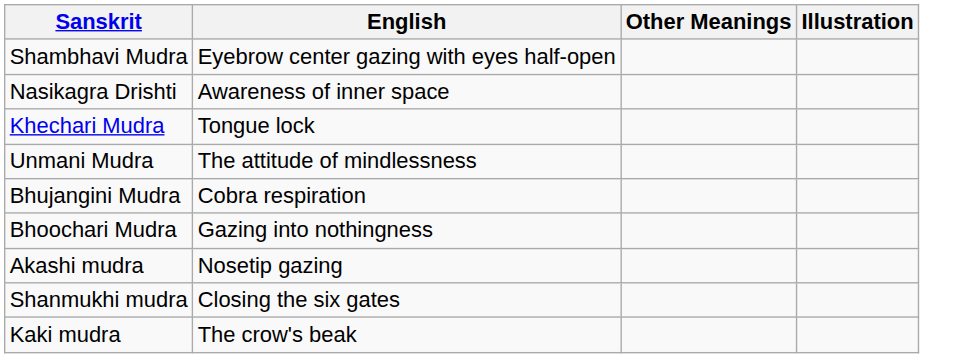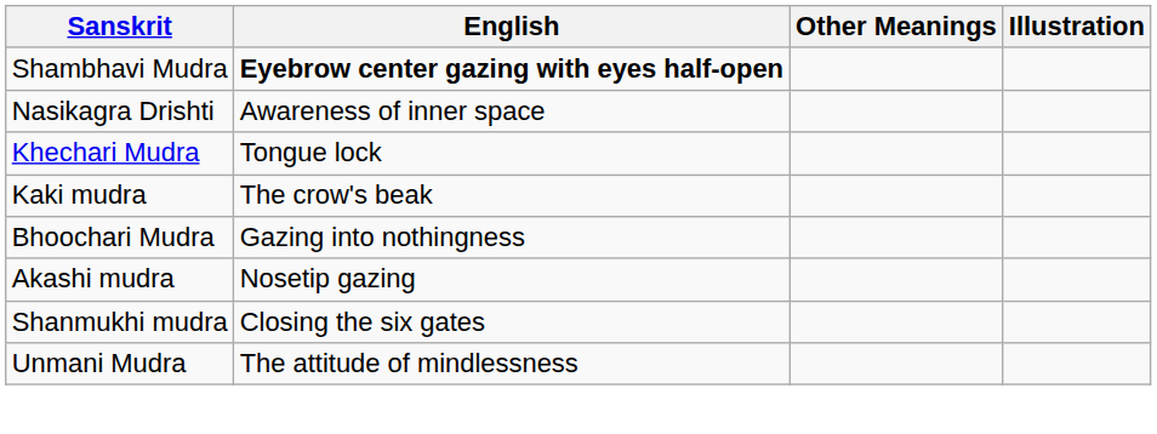Shambhavi Mudra | English: normal -> bold
rows swapped: Kaki mudra <-> Unmani Mudra
- row: Bhujangini Mudra | Cobra respiration
